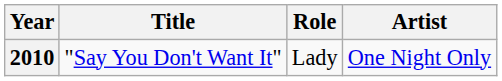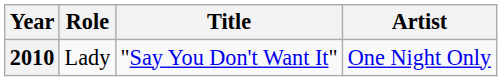columns swapped: Title <-> Role
